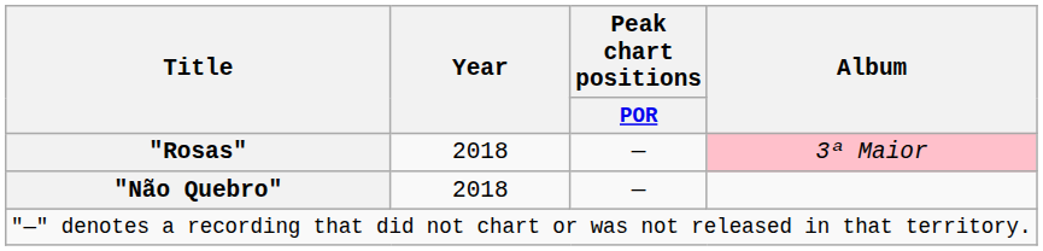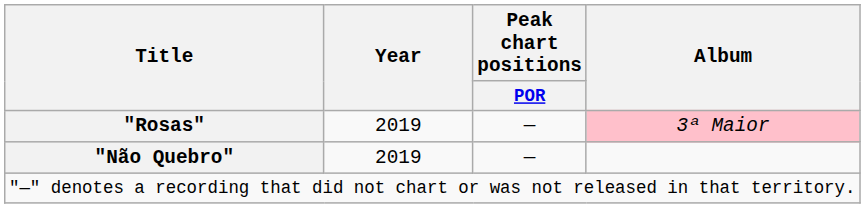"Rosas" | Year: 2018 -> 2019
"Não Quebro" | Year: 2018 -> 2019
